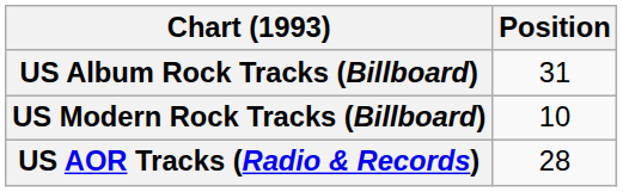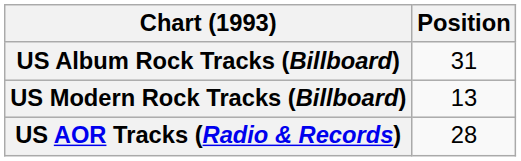US Modern Rock Tracks (Billboard) | Position: 10 -> 13
